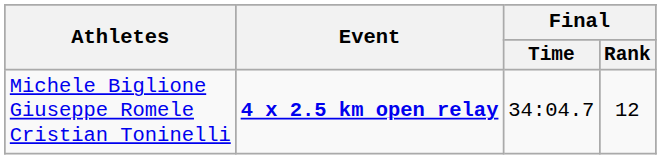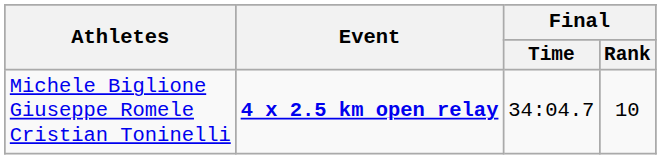Michele Biglione Giuseppe Romele Cristian Toninelli | Final / Rank: 12 -> 10
